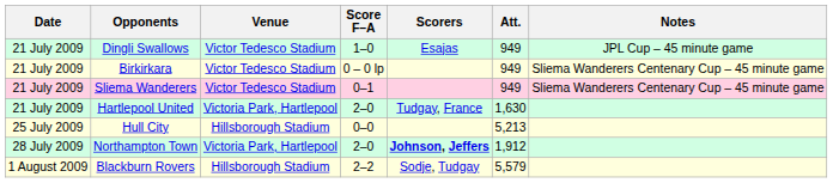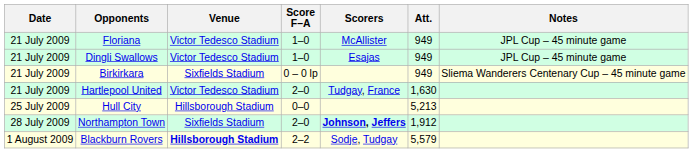+ row: 21 July 2009 | Floriana | Victor Tedesco Stadium | 1–0 | McAllister | 949 | JPL Cup – 45 minute game
Birkirkara | Venue: Victor Tedesco Stadium -> Sixfields Stadium
- row: 21 July 2009 | Sliema Wanderers | Victor Tedesco Stadium | 0–1 | 949 | Sliema Wanderers Centenary Cup – 45 minute game
Hartlepool United | Venue: Victoria Park, Hartlepool -> Victor Tedesco Stadium
Northampton Town | Venue: Victoria Park, Hartlepool -> Sixfields Stadium
Blackburn Rovers | Venue: normal -> bold
